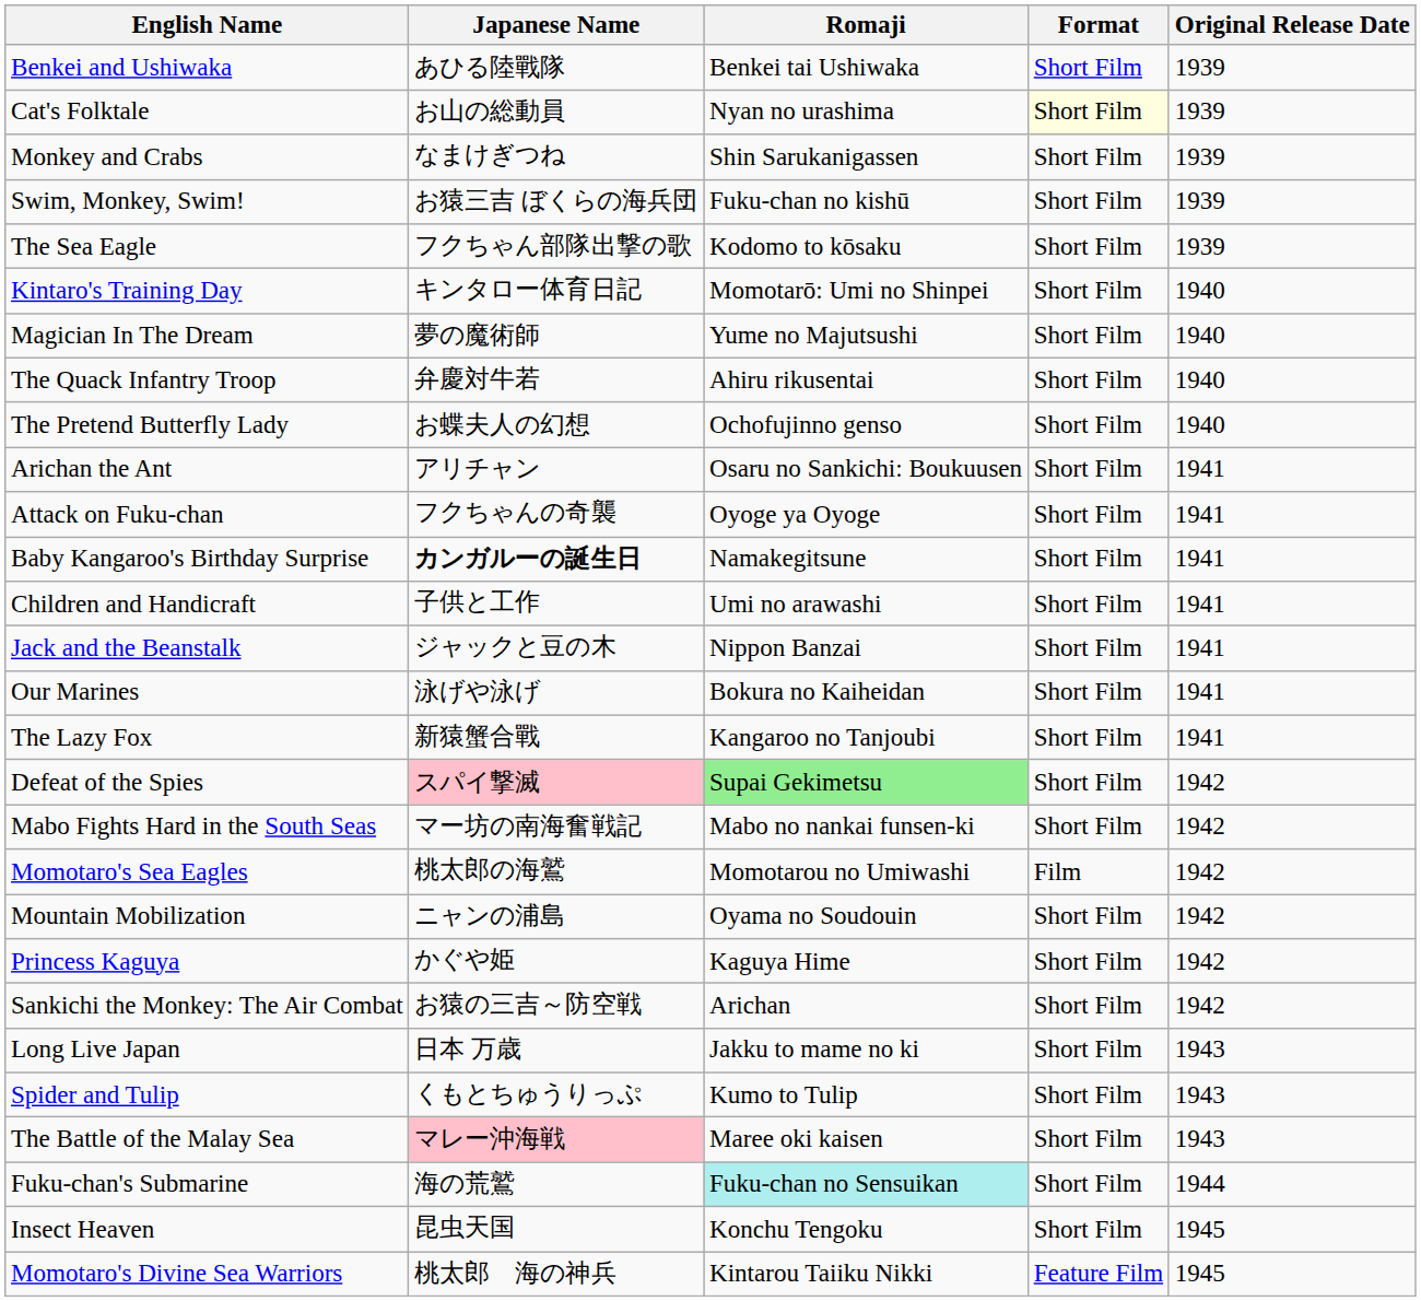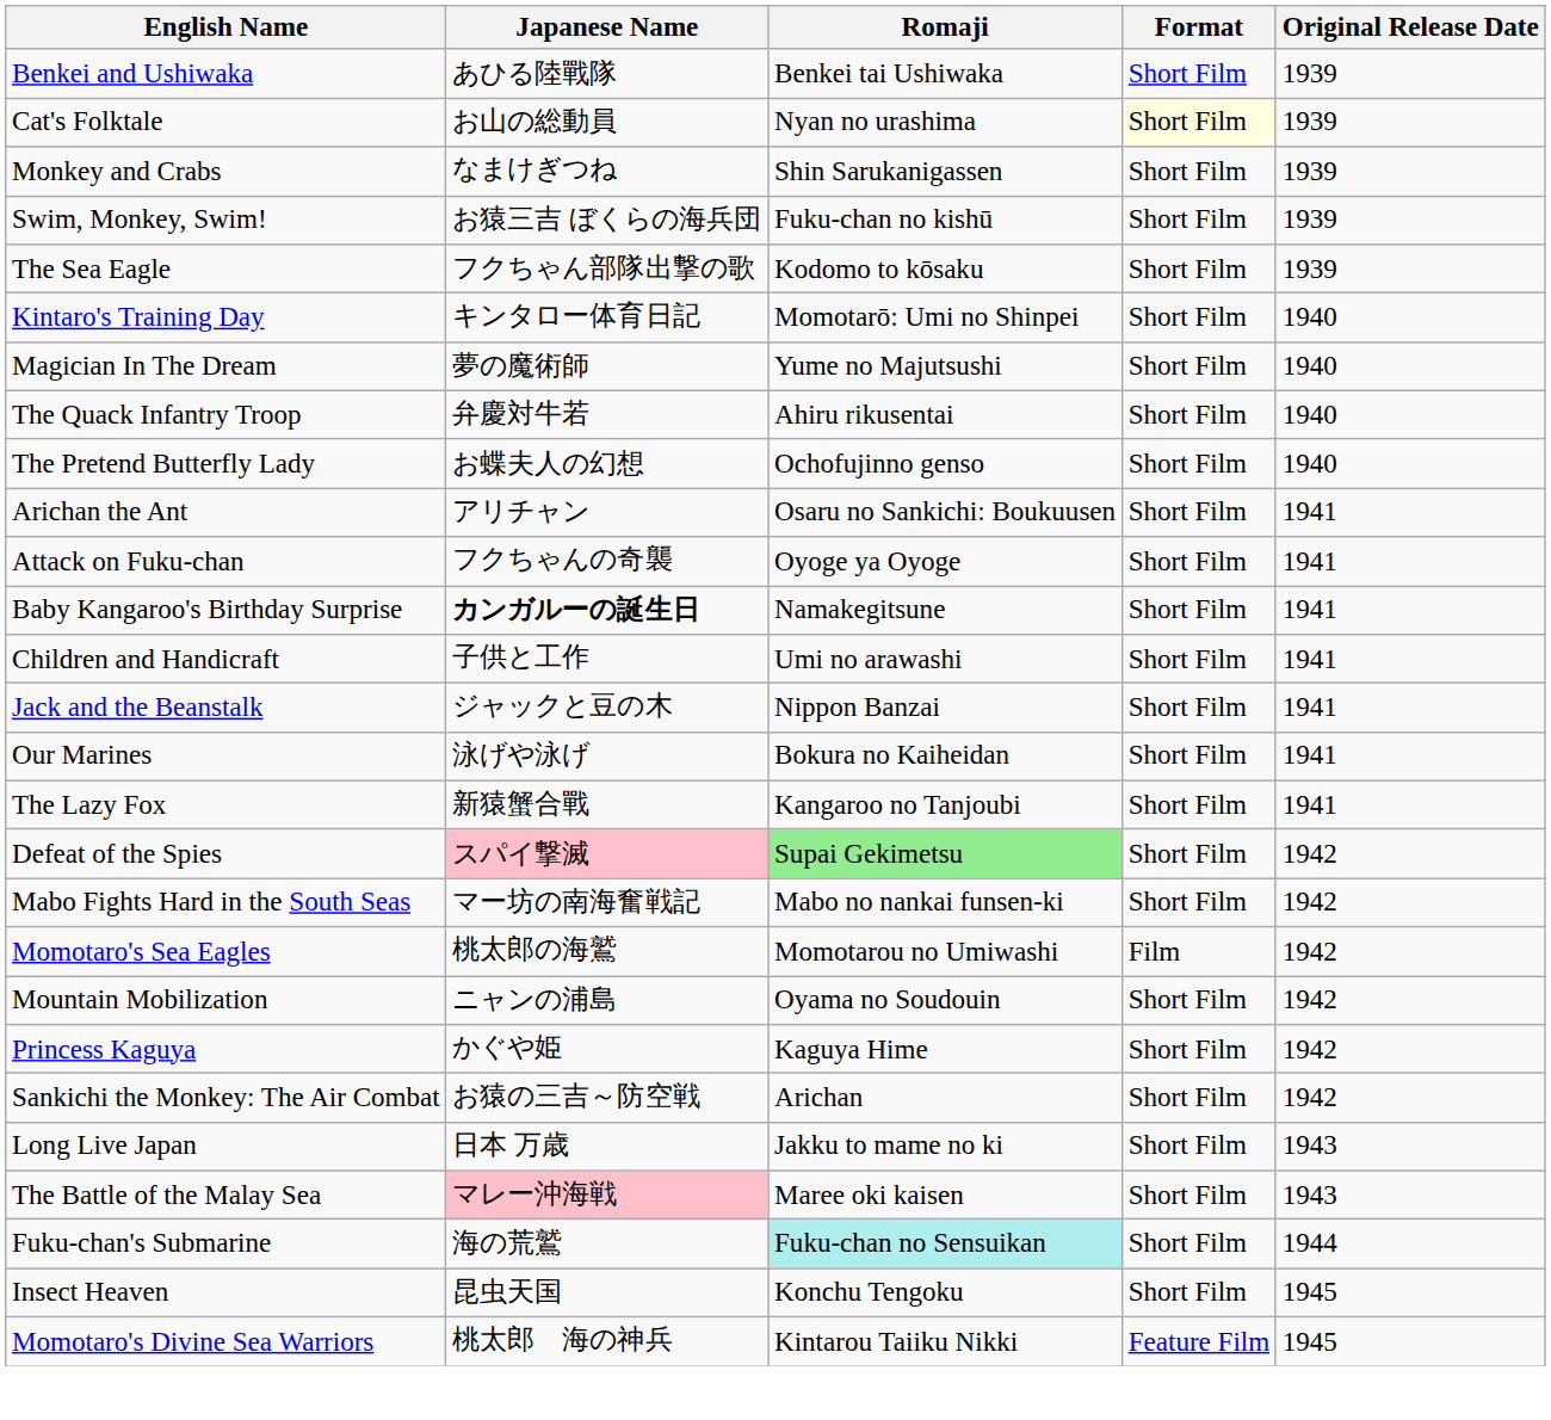- row: Spider and Tulip | くもとちゅうりっぷ | Kumo to Tulip | Short Film | 1943
